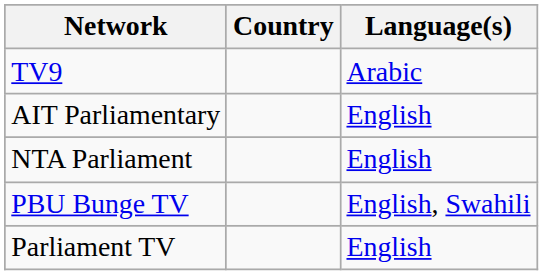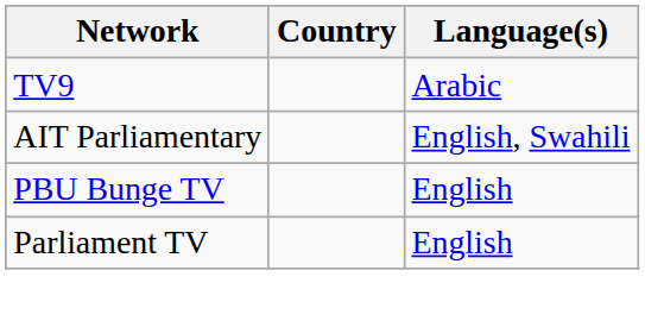AIT Parliamentary | Language(s): English -> English, Swahili
- row: NTA Parliament | English
PBU Bunge TV | Language(s): English, Swahili -> English
